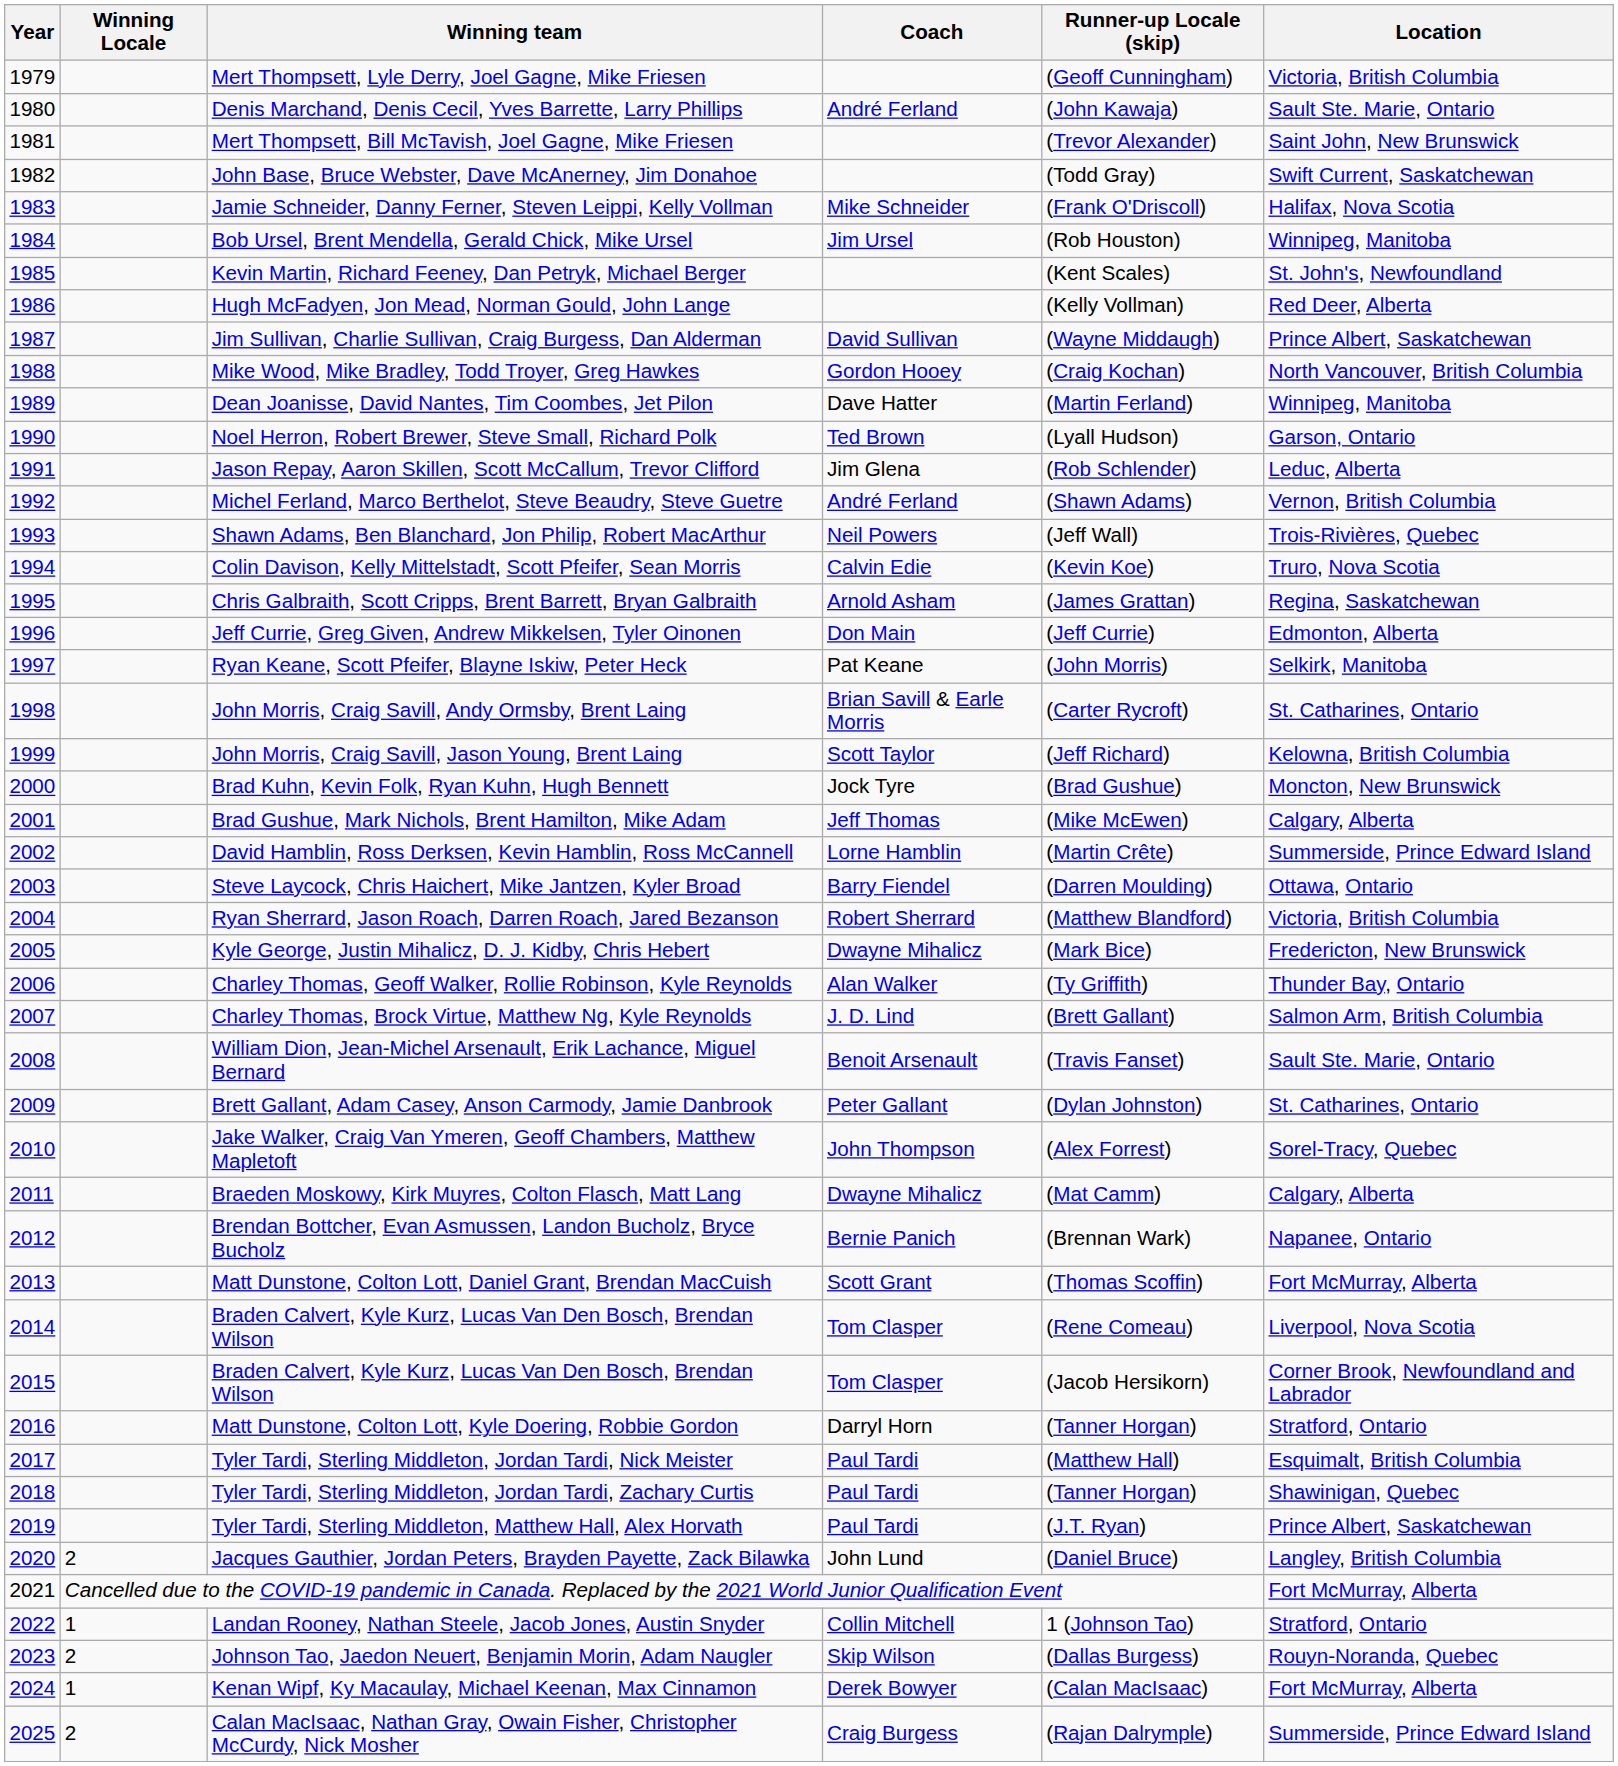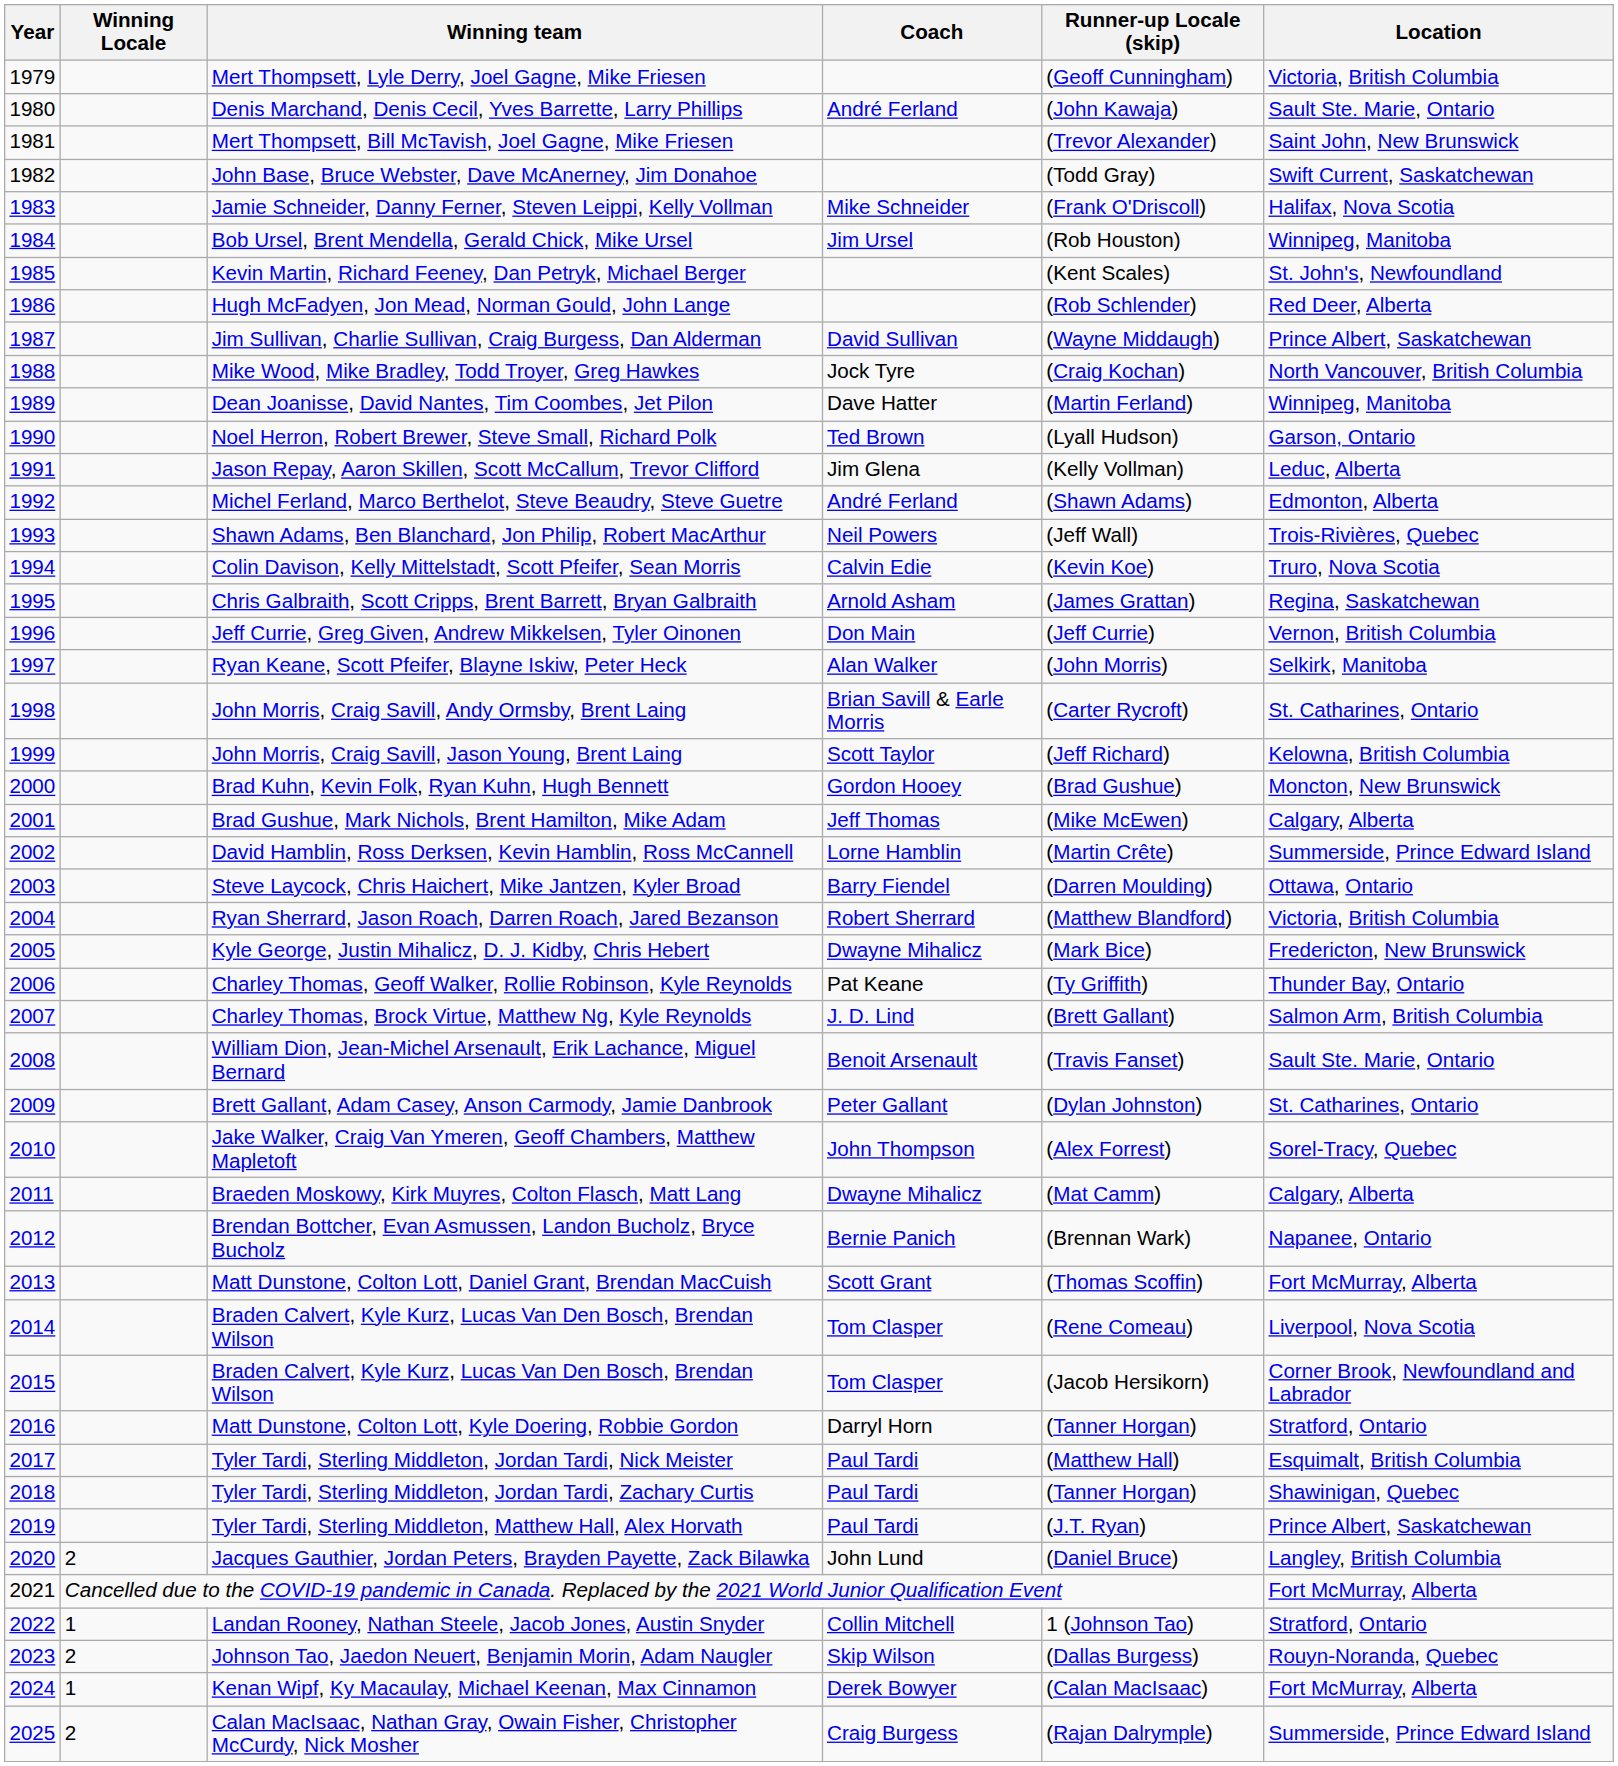Hugh McFadyen, Jon Mead, Norman Gould, John Lange | Runner-up Locale (skip): (Kelly Vollman) -> (Rob Schlender)
Mike Wood, Mike Bradley, Todd Troyer, Greg Hawkes | Coach: Gordon Hooey -> Jock Tyre
Jason Repay, Aaron Skillen, Scott McCallum, Trevor Clifford | Runner-up Locale (skip): (Rob Schlender) -> (Kelly Vollman)
Michel Ferland, Marco Berthelot, Steve Beaudry, Steve Guetre | Location: Vernon, British Columbia -> Edmonton, Alberta
Jeff Currie, Greg Given, Andrew Mikkelsen, Tyler Oinonen | Location: Edmonton, Alberta -> Vernon, British Columbia
Ryan Keane, Scott Pfeifer, Blayne Iskiw, Peter Heck | Coach: Pat Keane -> Alan Walker
Brad Kuhn, Kevin Folk, Ryan Kuhn, Hugh Bennett | Coach: Jock Tyre -> Gordon Hooey
Charley Thomas, Geoff Walker, Rollie Robinson, Kyle Reynolds | Coach: Alan Walker -> Pat Keane
